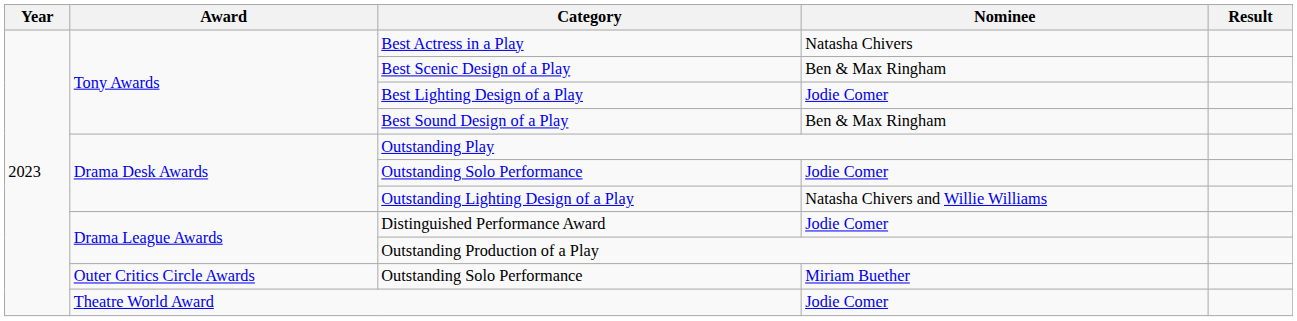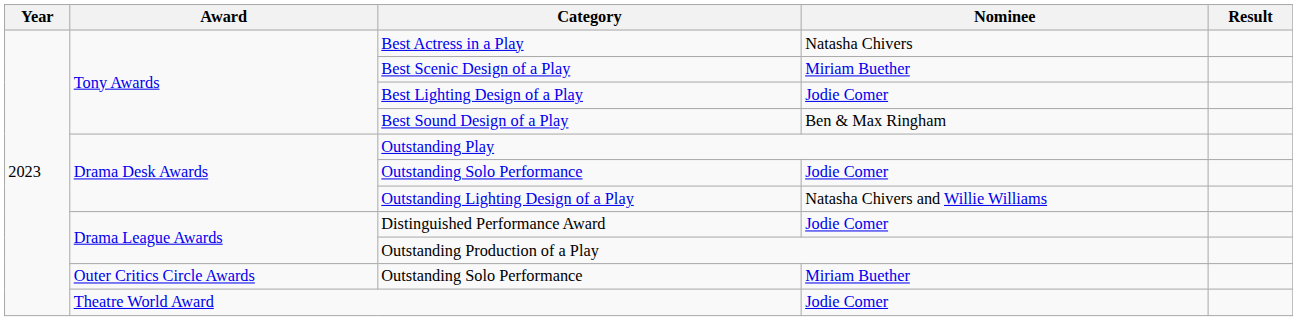Best Scenic Design of a Play | Nominee: Ben & Max Ringham -> Miriam Buether
